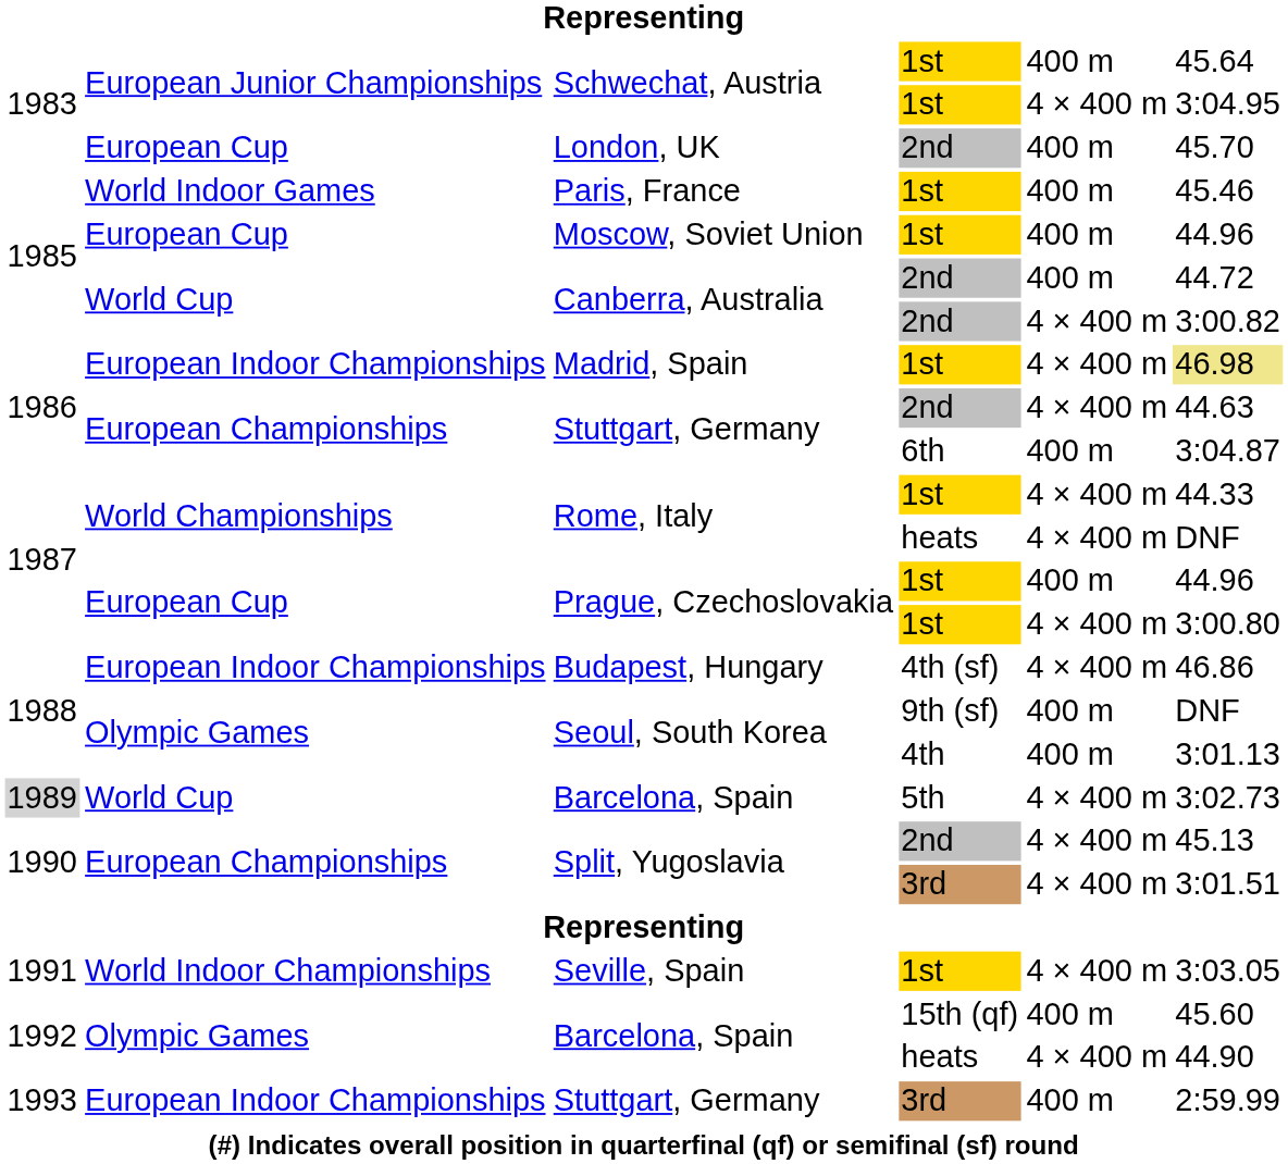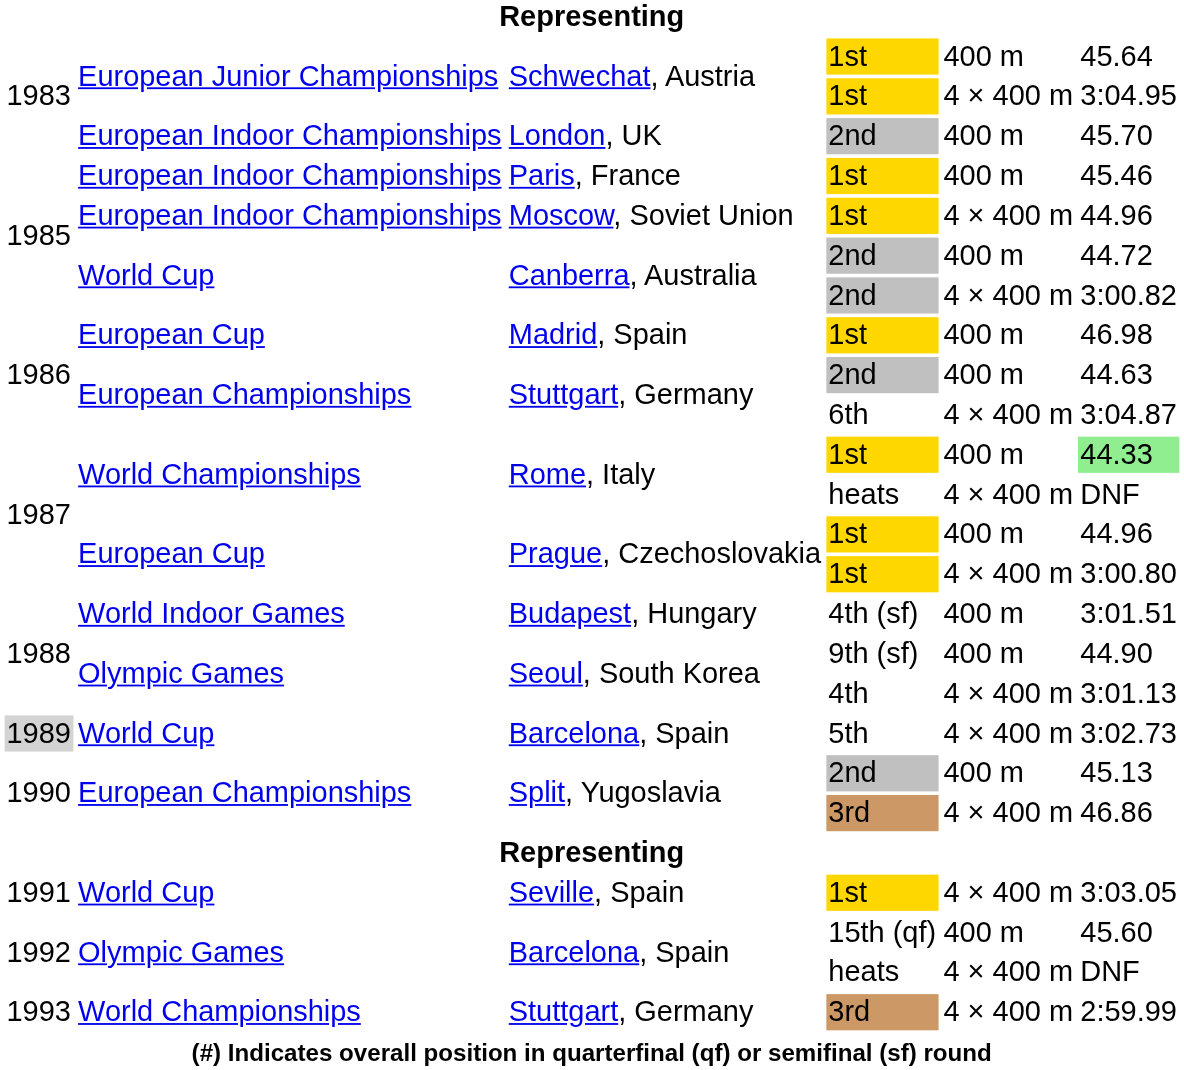London, UK | column 2: European Cup -> European Indoor Championships
Paris, France | column 2: World Indoor Games -> European Indoor Championships
Moscow, Soviet Union | column 2: European Cup -> European Indoor Championships
Moscow, Soviet Union | column 5: 400 m -> 4 × 400 m
Madrid, Spain | column 2: European Indoor Championships -> European Cup
Madrid, Spain | column 5: 4 × 400 m -> 400 m
Madrid, Spain | column 6: khaki background -> no background
Stuttgart, Germany / 2nd | column 5: 4 × 400 m -> 400 m
Stuttgart, Germany / 6th | column 5: 400 m -> 4 × 400 m
Rome, Italy / 1st | column 5: 4 × 400 m -> 400 m
Rome, Italy / 1st | column 6: no background -> lightgreen background
Budapest, Hungary | column 2: European Indoor Championships -> World Indoor Games
Budapest, Hungary | column 5: 4 × 400 m -> 400 m
Budapest, Hungary | column 6: 46.86 -> 3:01.51
Seoul, South Korea / 9th (sf) | column 6: DNF -> 44.90
Seoul, South Korea / 4th | column 5: 400 m -> 4 × 400 m
Split, Yugoslavia / 2nd | column 5: 4 × 400 m -> 400 m
Split, Yugoslavia / 3rd | column 6: 3:01.51 -> 46.86
Seville, Spain | column 2: World Indoor Championships -> World Cup
Barcelona, Spain / heats | column 6: 44.90 -> DNF
Stuttgart, Germany / 3rd | column 2: European Indoor Championships -> World Championships
Stuttgart, Germany / 3rd | column 5: 400 m -> 4 × 400 m
